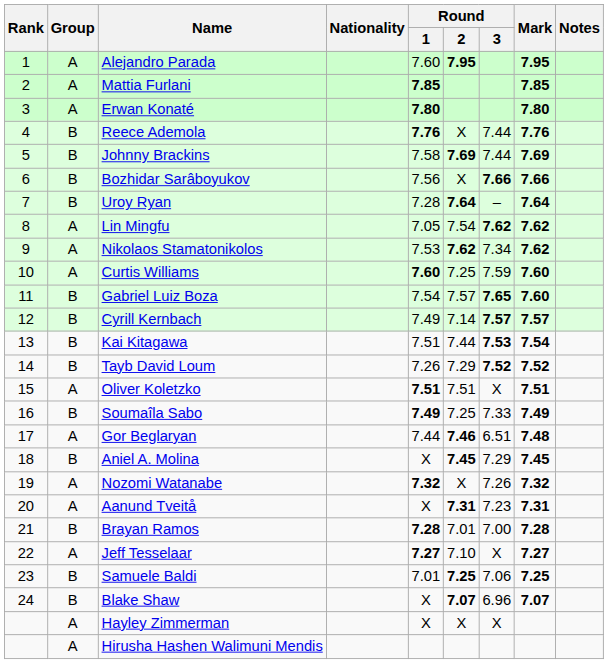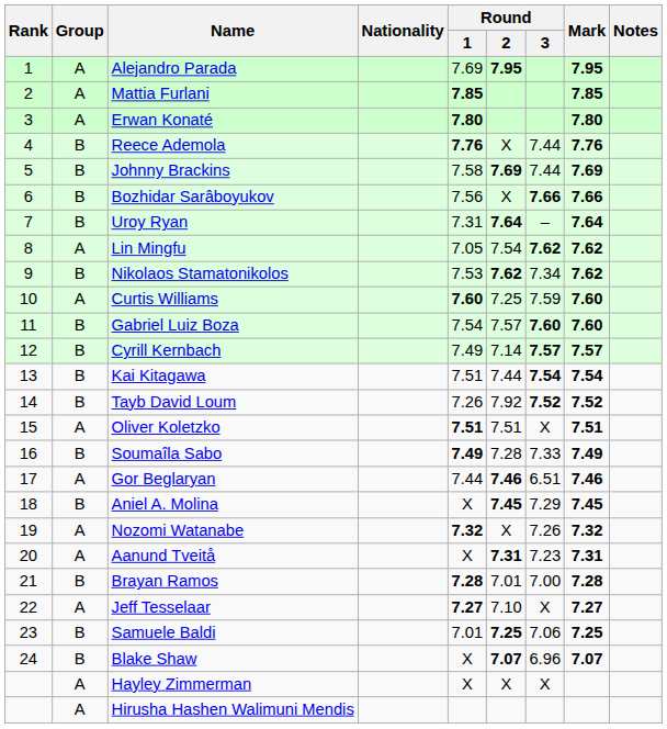Alejandro Parada | Round / 1: 7.60 -> 7.69
Uroy Ryan | Round / 1: 7.28 -> 7.31
Nikolaos Stamatonikolos | Group: A -> B
Gabriel Luiz Boza | Round / 3: 7.65 -> 7.60
Kai Kitagawa | Round / 3: 7.53 -> 7.54
Tayb David Loum | Round / 2: 7.29 -> 7.92
Soumaîla Sabo | Round / 2: 7.25 -> 7.28
Gor Beglaryan | Mark: 7.48 -> 7.46
